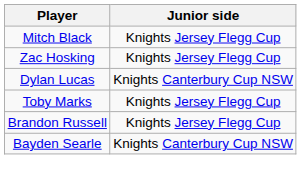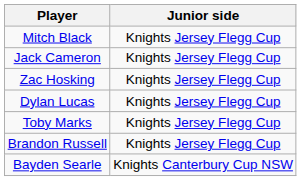+ row: Jack Cameron | Knights Jersey Flegg Cup
Dylan Lucas | Junior side: Knights Canterbury Cup NSW -> Knights Jersey Flegg Cup
